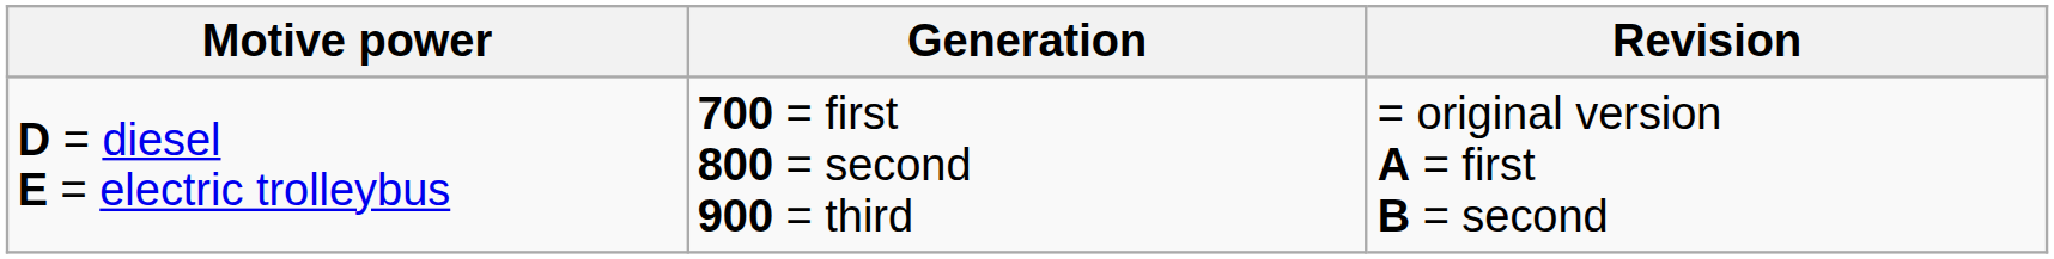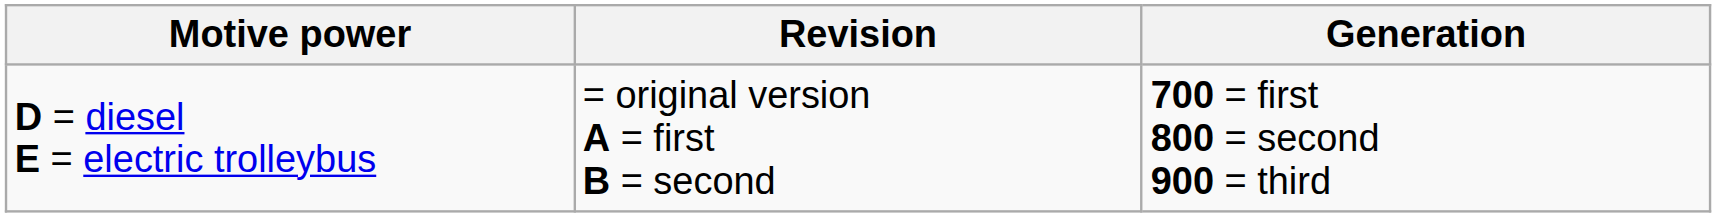columns swapped: Generation <-> Revision
